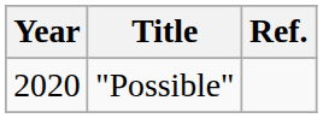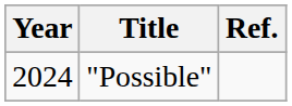"Possible" | Year: 2020 -> 2024
